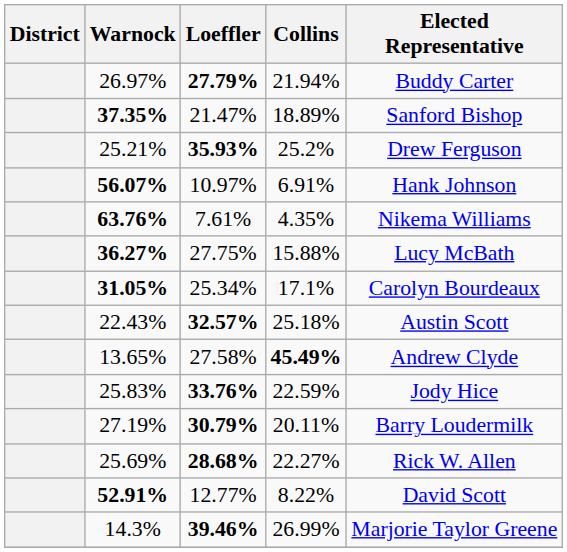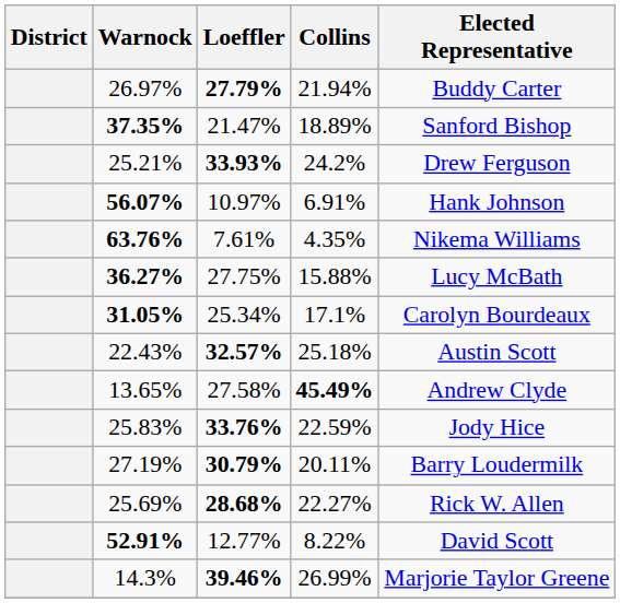25.21% | Loeffler: 35.93% -> 33.93%
25.21% | Collins: 25.2% -> 24.2%
